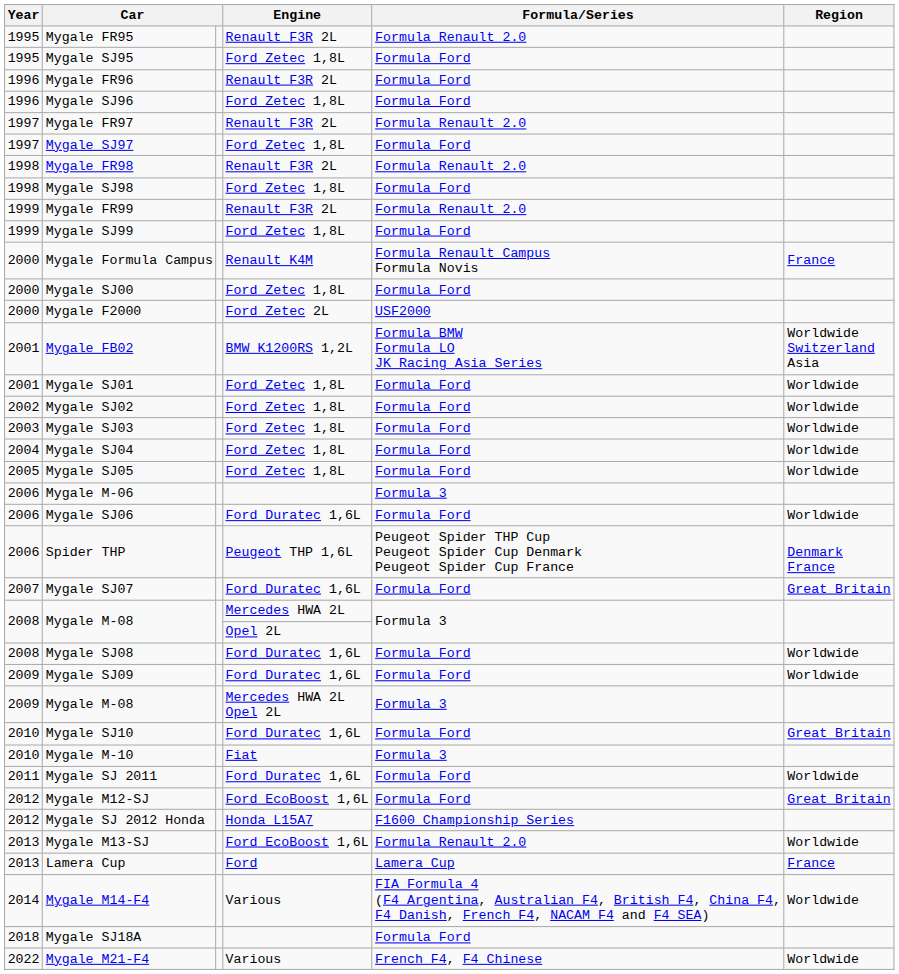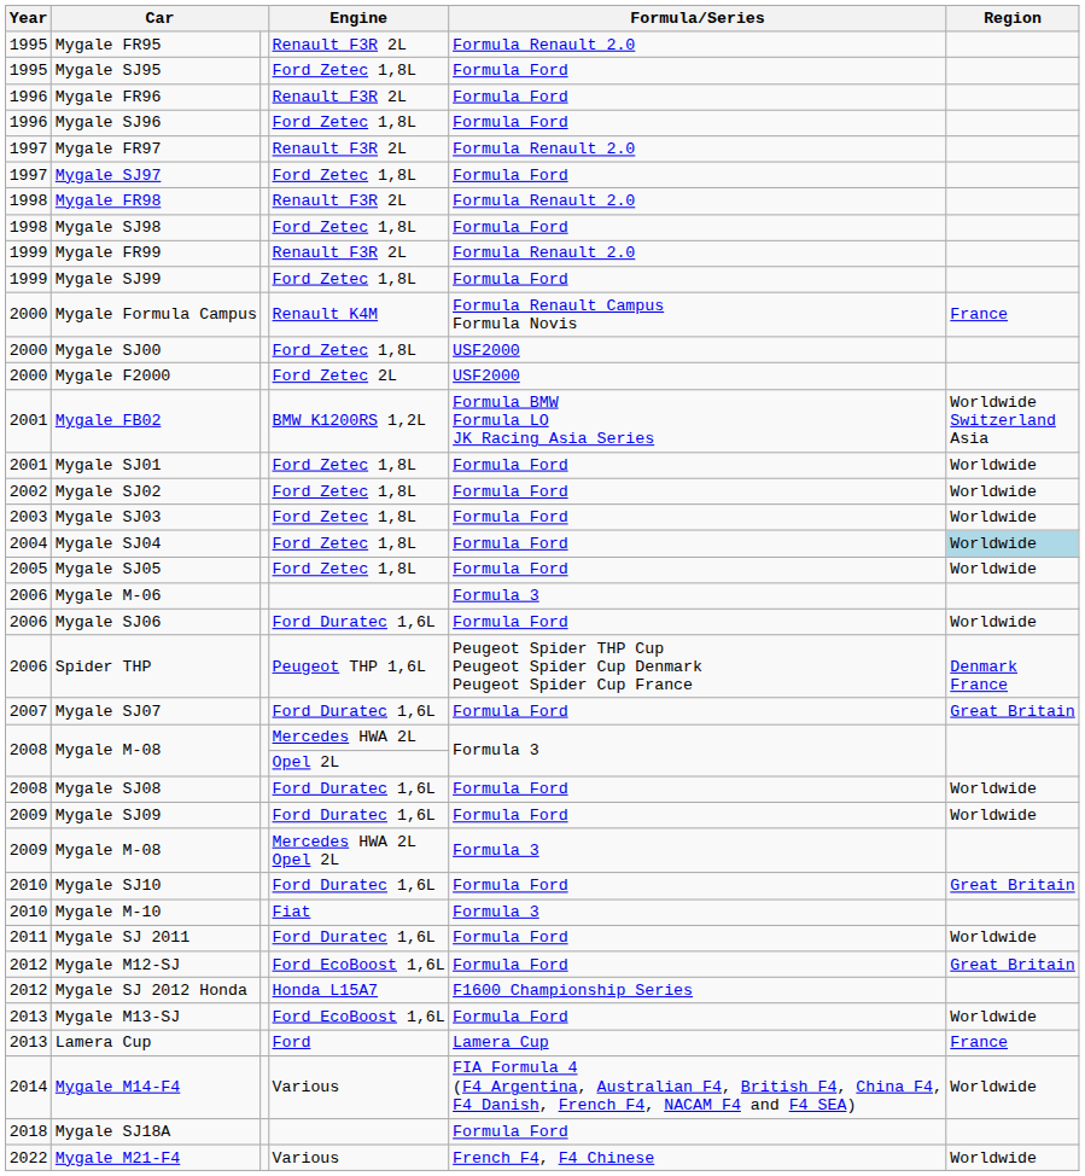Mygale SJ00 | Formula/Series: Formula Ford -> USF2000
Mygale SJ04 | Region: no background -> lightblue background
Mygale M13-SJ | Formula/Series: Formula Renault 2.0 -> Formula Ford
